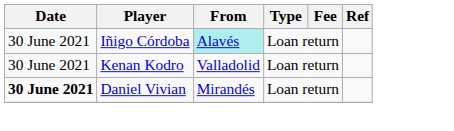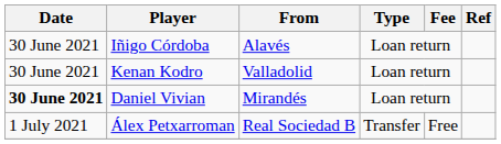Iñigo Córdoba | From: paleturquoise background -> no background
+ row: 1 July 2021 | Álex Petxarroman | Real Sociedad B | Transfer | Free
